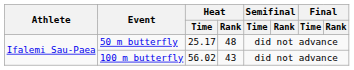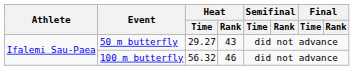50 m butterfly | Heat / Time: 25.17 -> 29.27
50 m butterfly | Heat / Rank: 48 -> 43
100 m butterfly | Heat / Time: 56.02 -> 56.32
100 m butterfly | Heat / Rank: 43 -> 46
